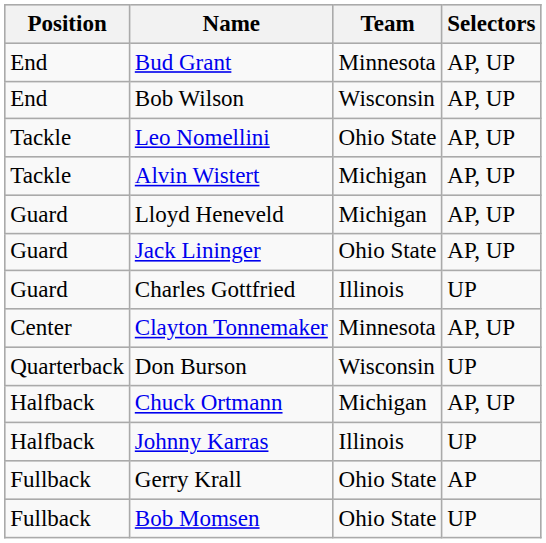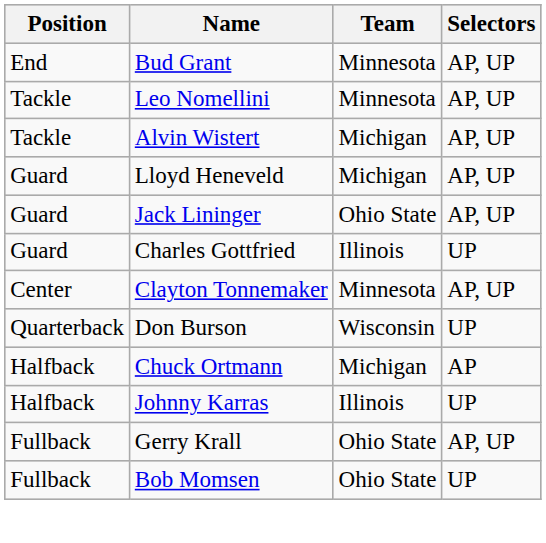- row: End | Bob Wilson | Wisconsin | AP, UP
Leo Nomellini | Team: Ohio State -> Minnesota
Chuck Ortmann | Selectors: AP, UP -> AP
Gerry Krall | Selectors: AP -> AP, UP
